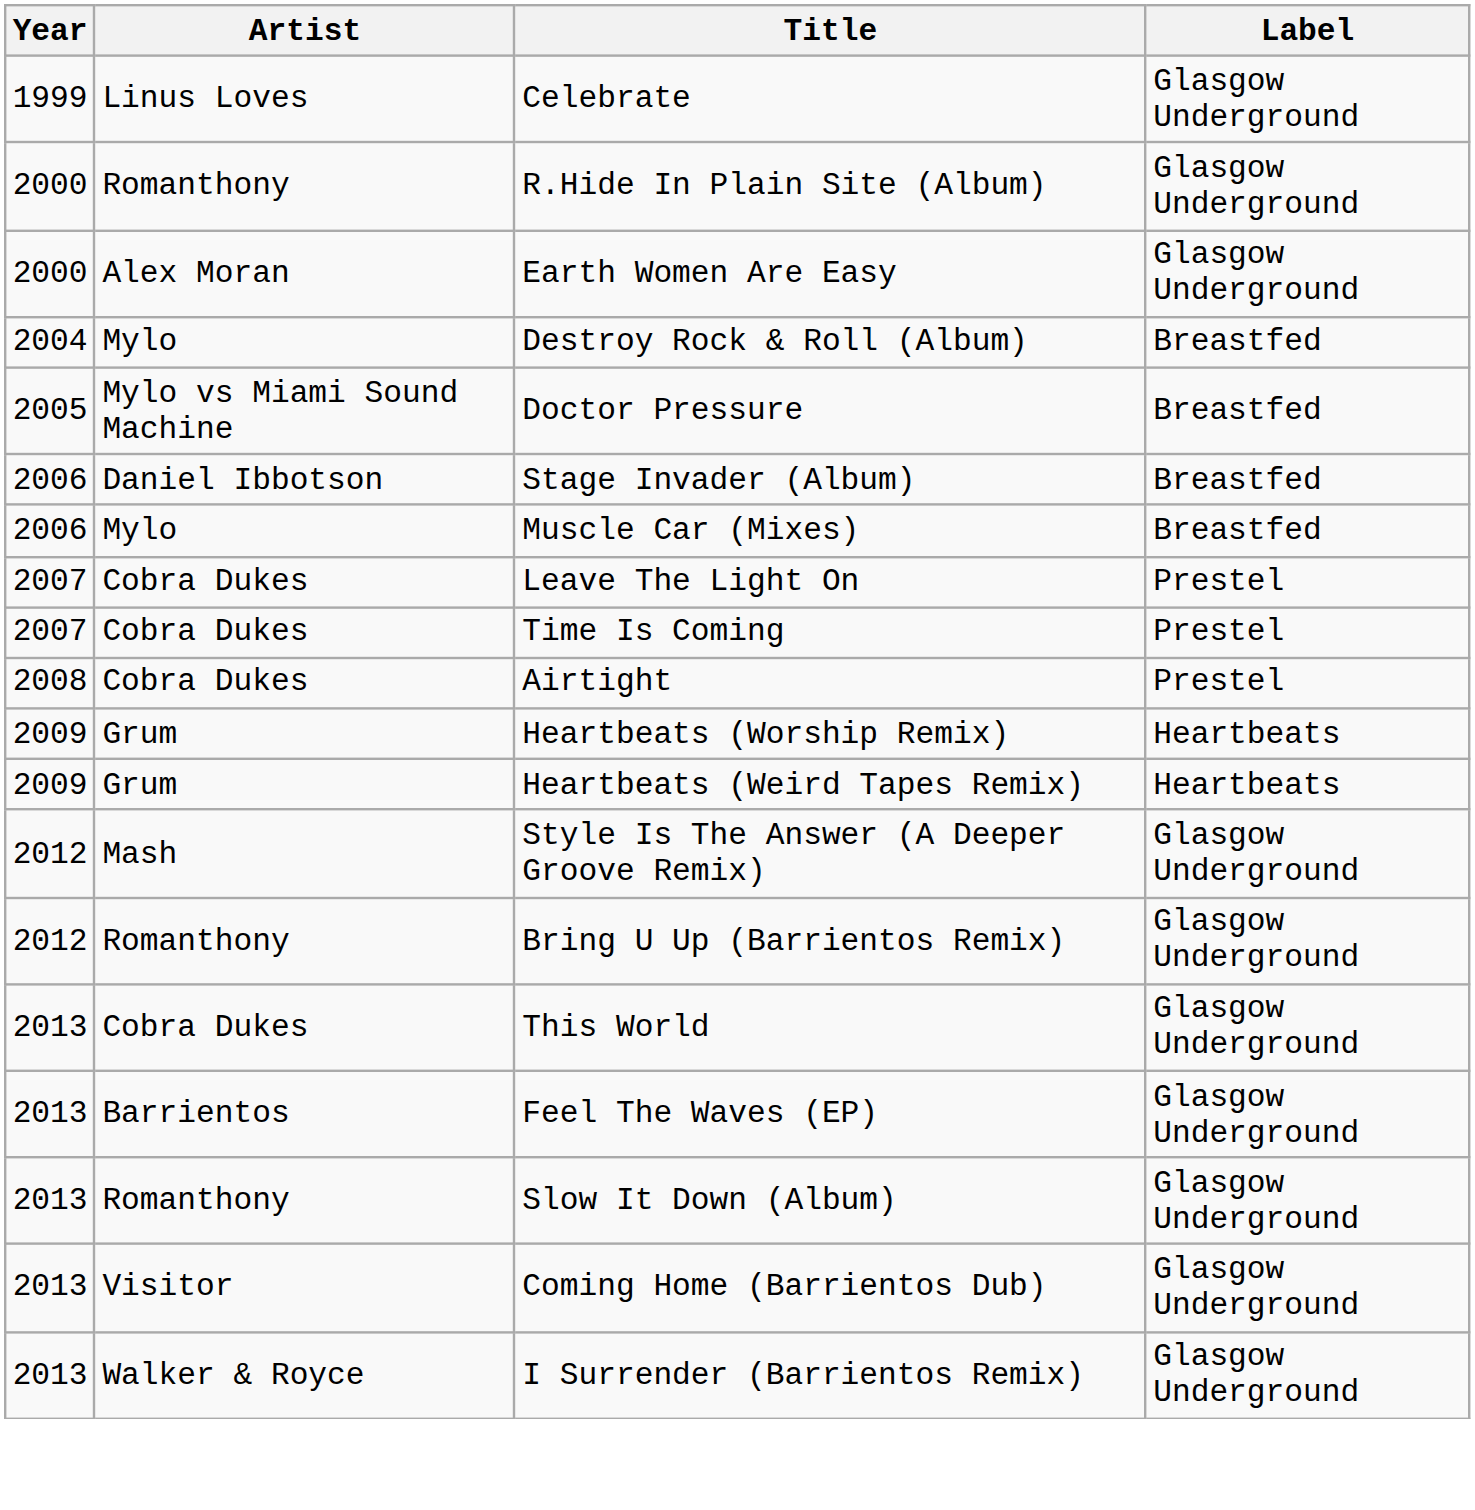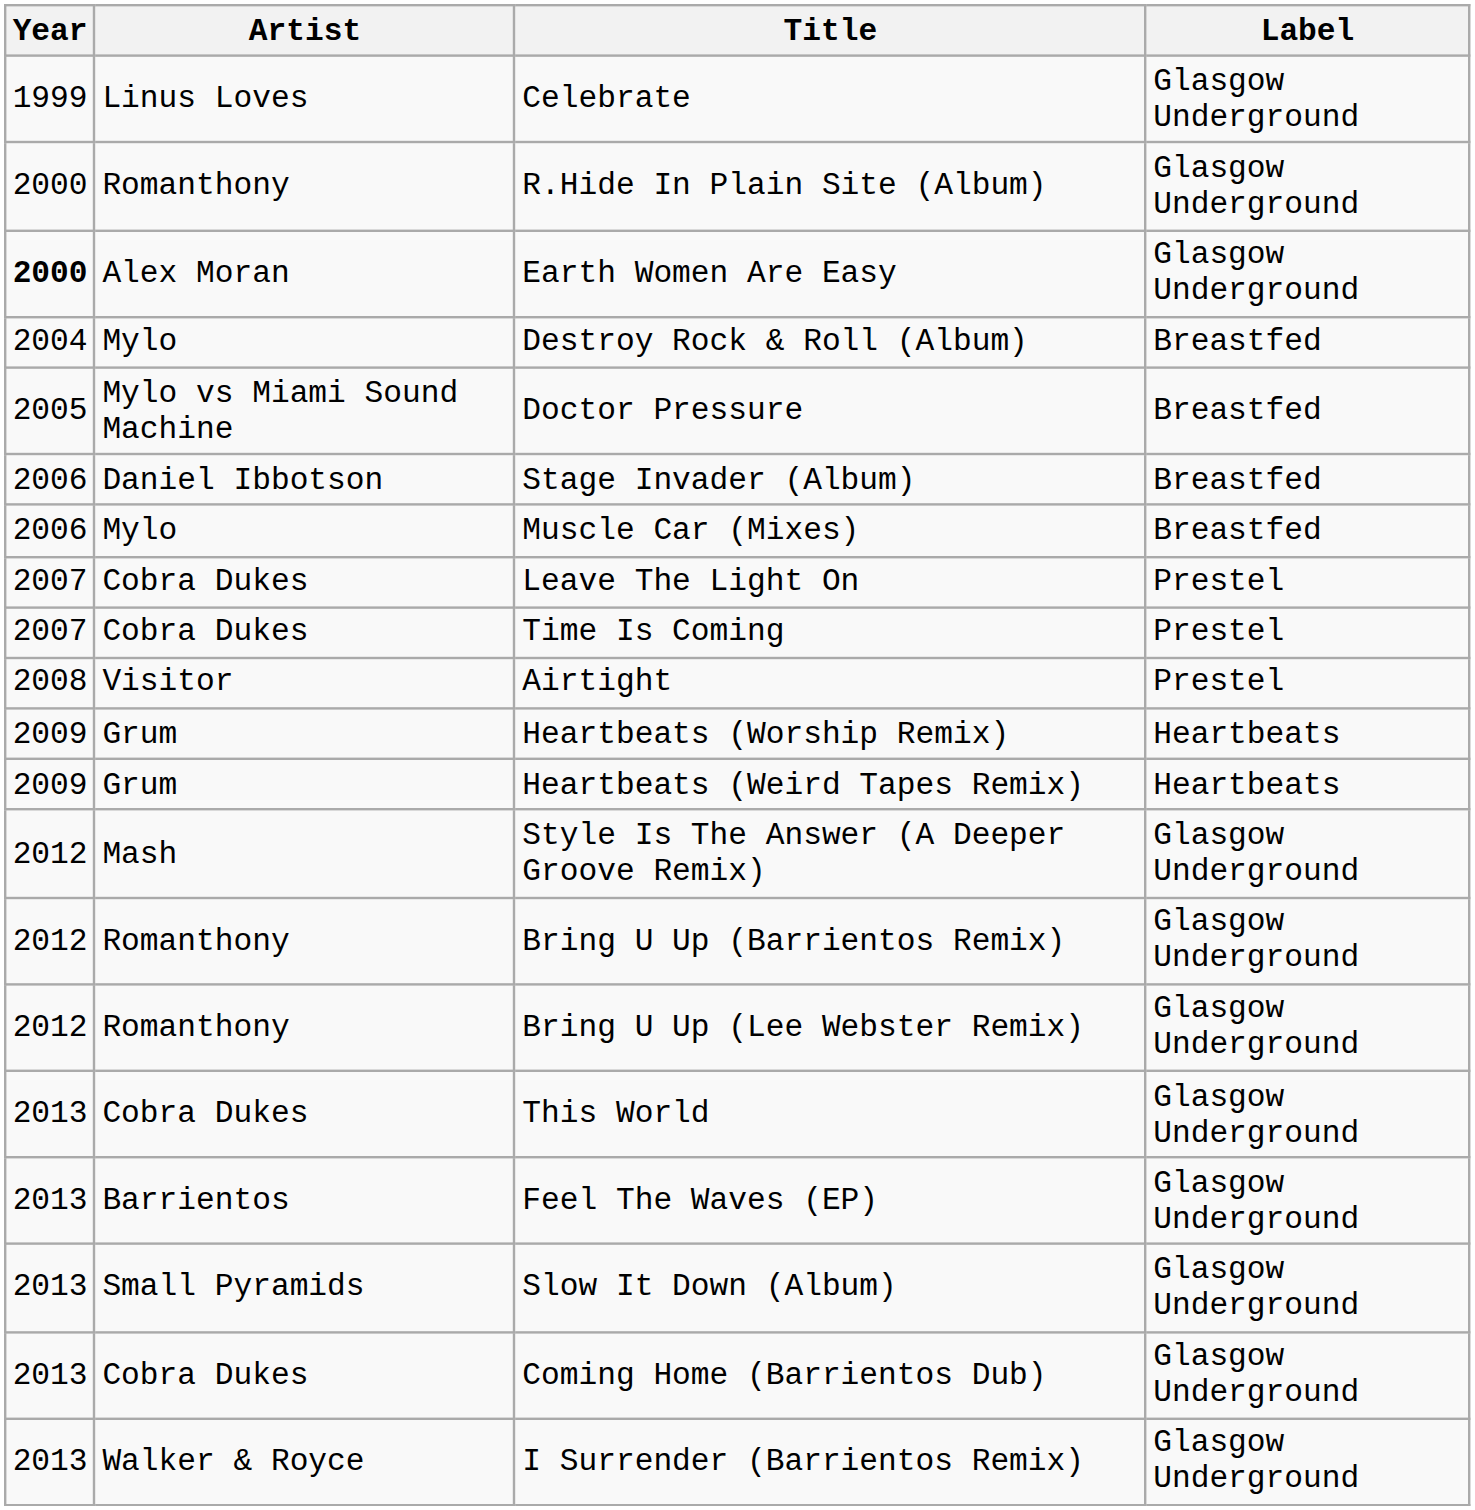Earth Women Are Easy | Year: normal -> bold
Airtight | Artist: Cobra Dukes -> Visitor
+ row: 2012 | Romanthony | Bring U Up (Lee Webster Remix) | Glasgow Underground
Slow It Down (Album) | Artist: Romanthony -> Small Pyramids
Coming Home (Barrientos Dub) | Artist: Visitor -> Cobra Dukes
